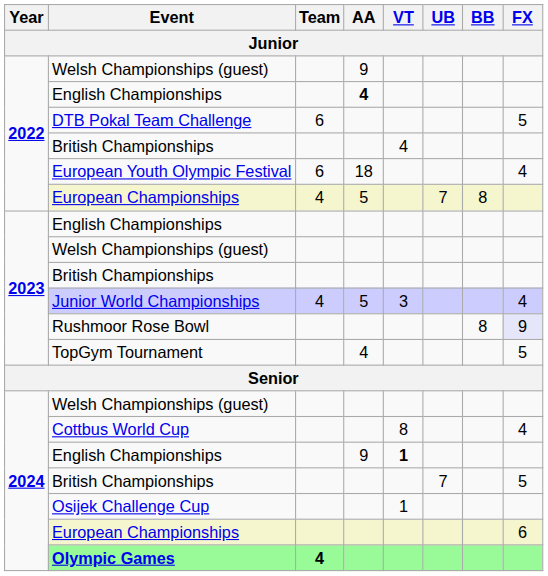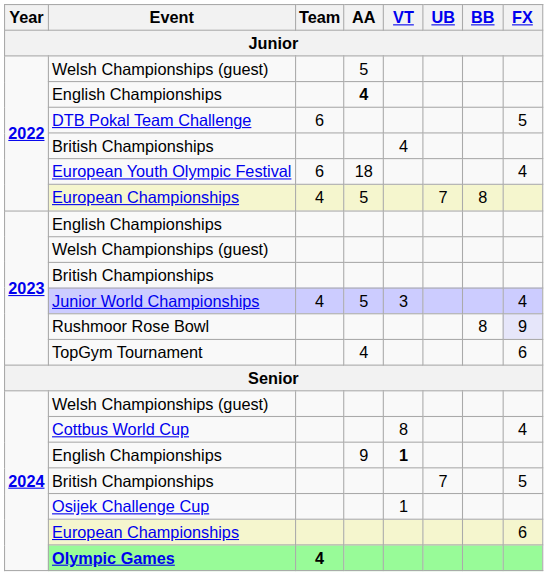2022 / Welsh Championships (guest) | AA: 9 -> 5
TopGym Tournament | FX: 5 -> 6
